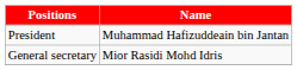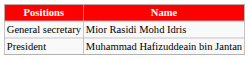rows swapped: President <-> General secretary
